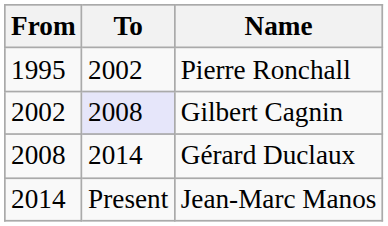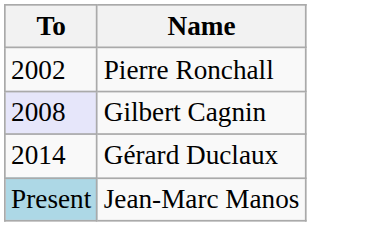- column: From | 1995 | 2002 | 2008 | 2014
Jean-Marc Manos | To: no background -> lightblue background
